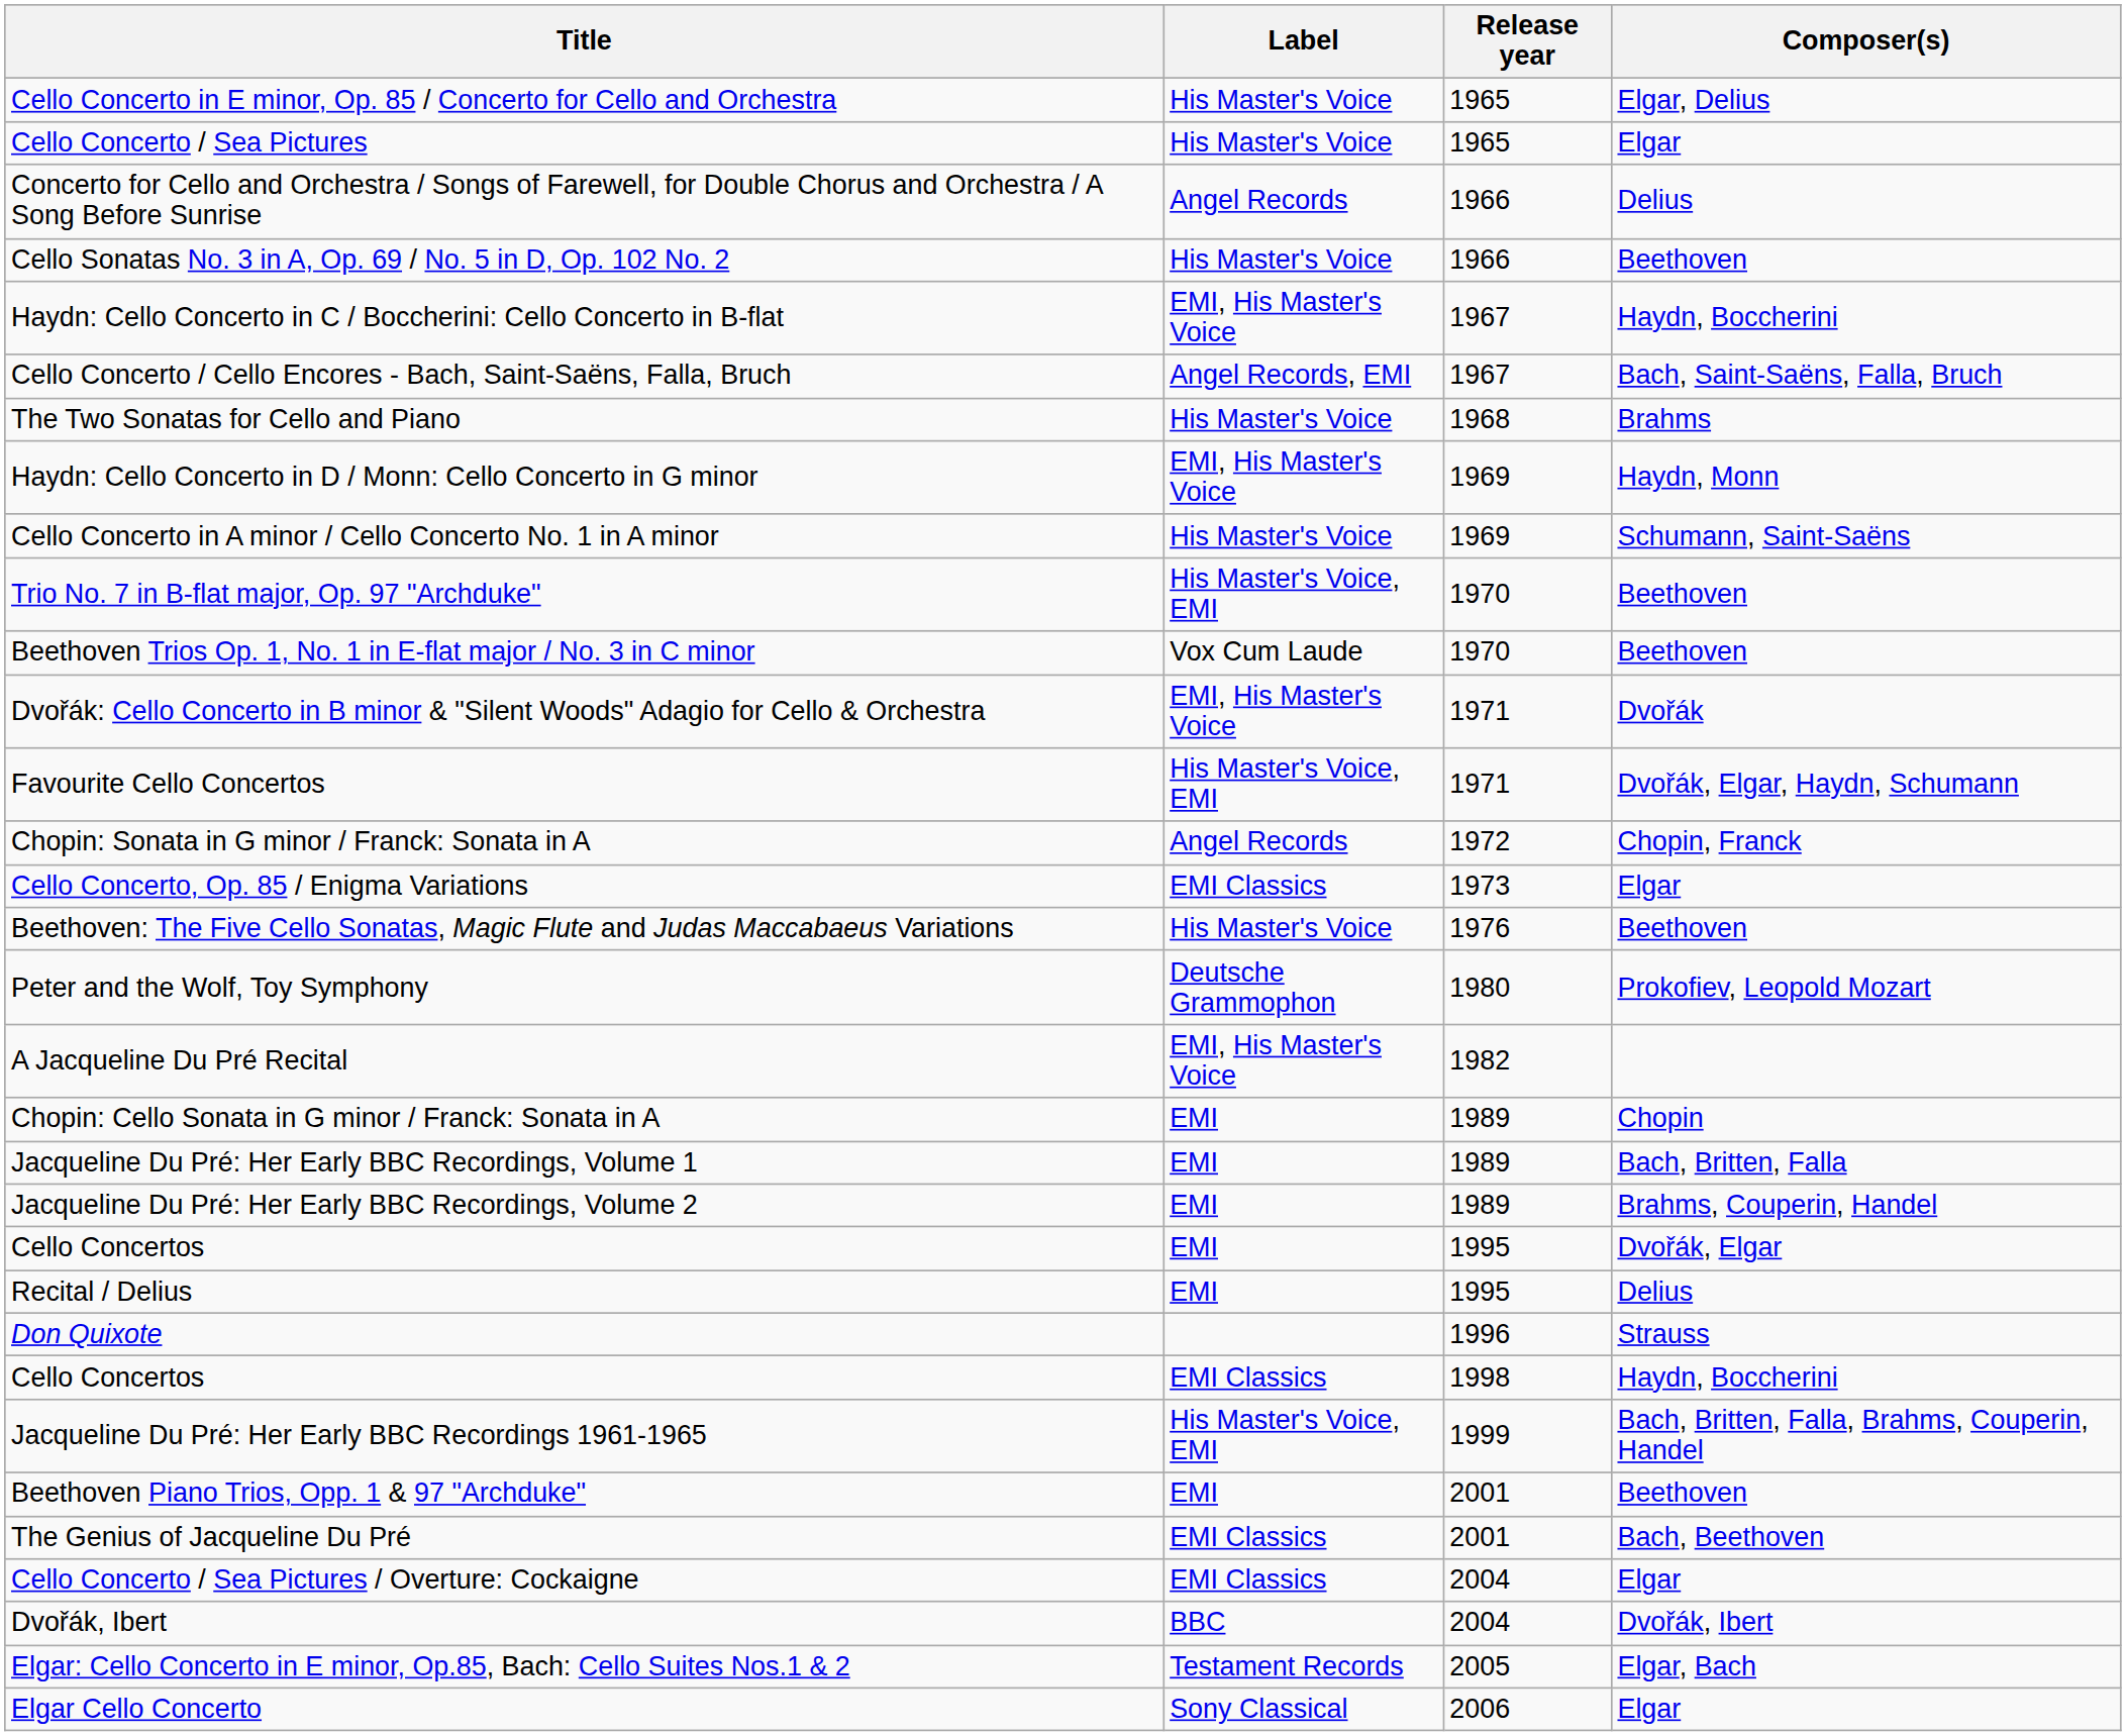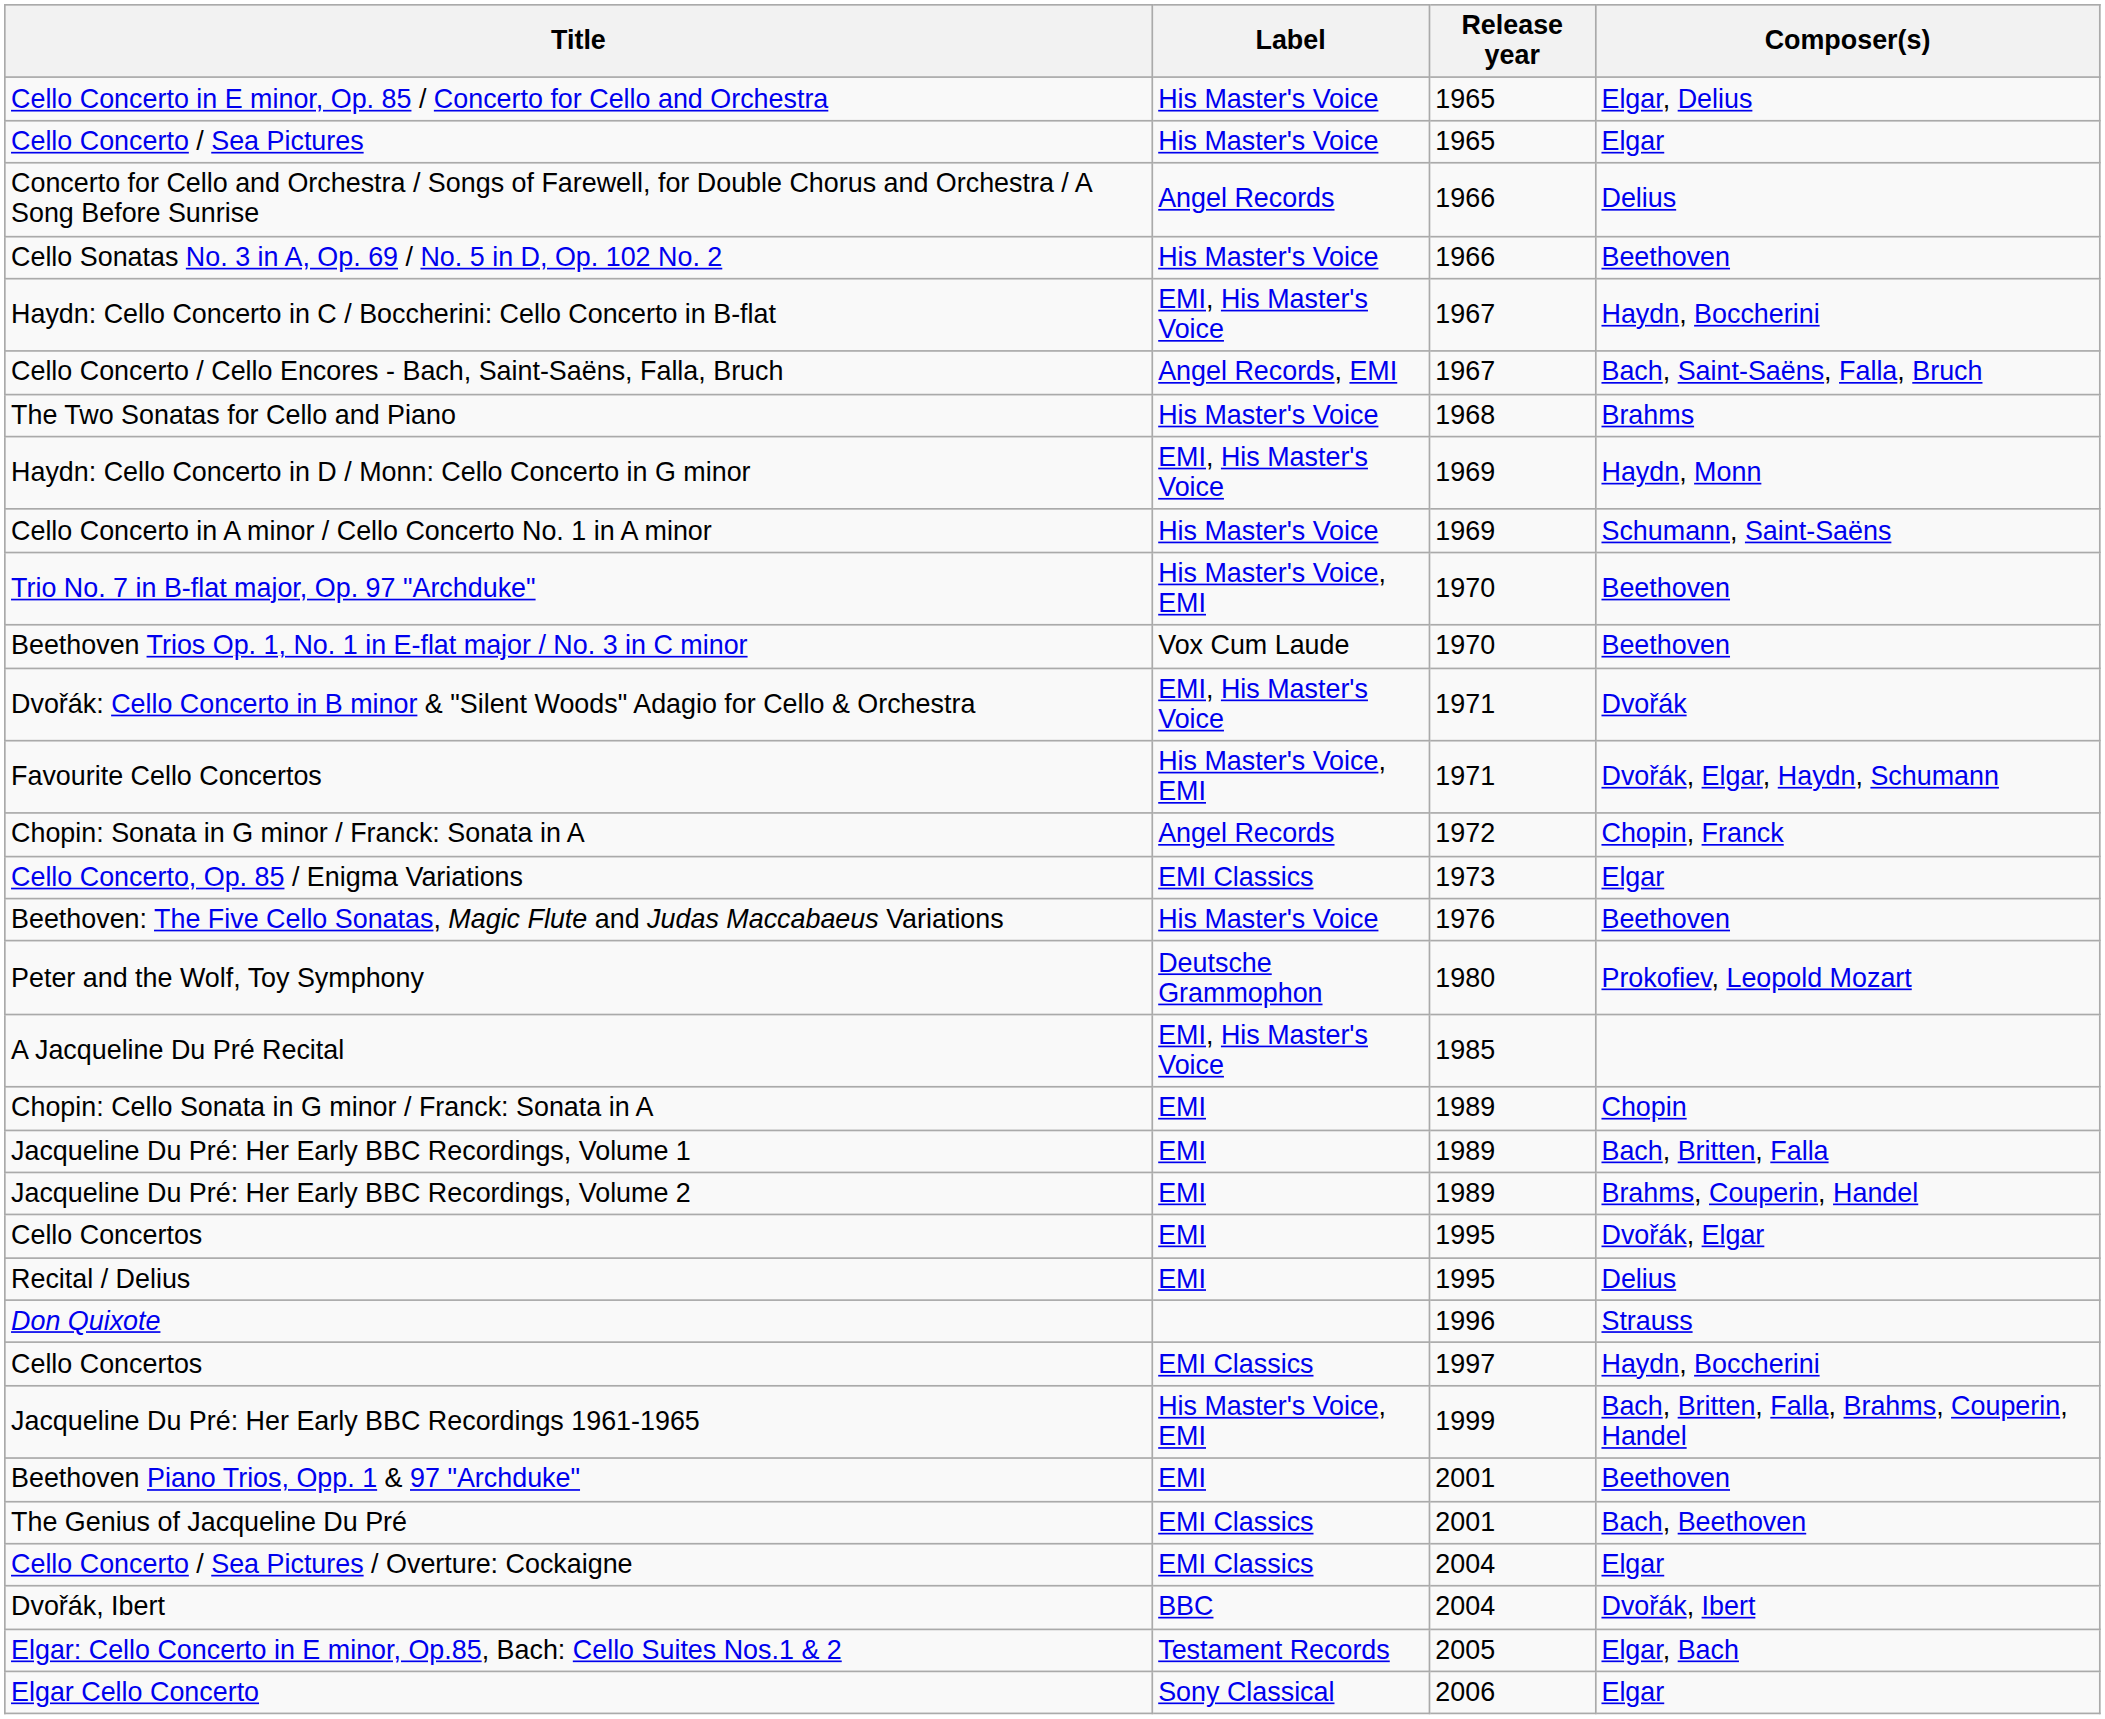A Jacqueline Du Pré Recital | Release year: 1982 -> 1985
Cello Concertos / Haydn, Boccherini | Release year: 1998 -> 1997
